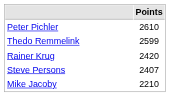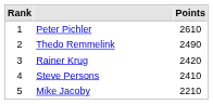+ column: Rank | 1 | 2 | 3 | 4 | 5
Thedo Remmelink | Points: 2599 -> 2490
Steve Persons | Points: 2407 -> 2410
